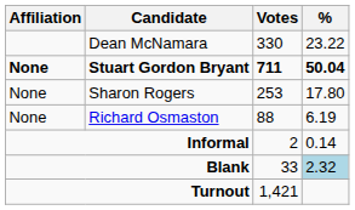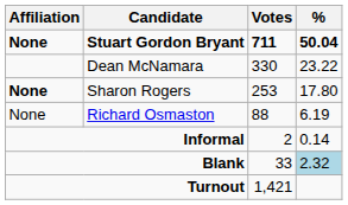rows swapped: Stuart Gordon Bryant <-> Dean McNamara
Sharon Rogers | Affiliation: normal -> bold
